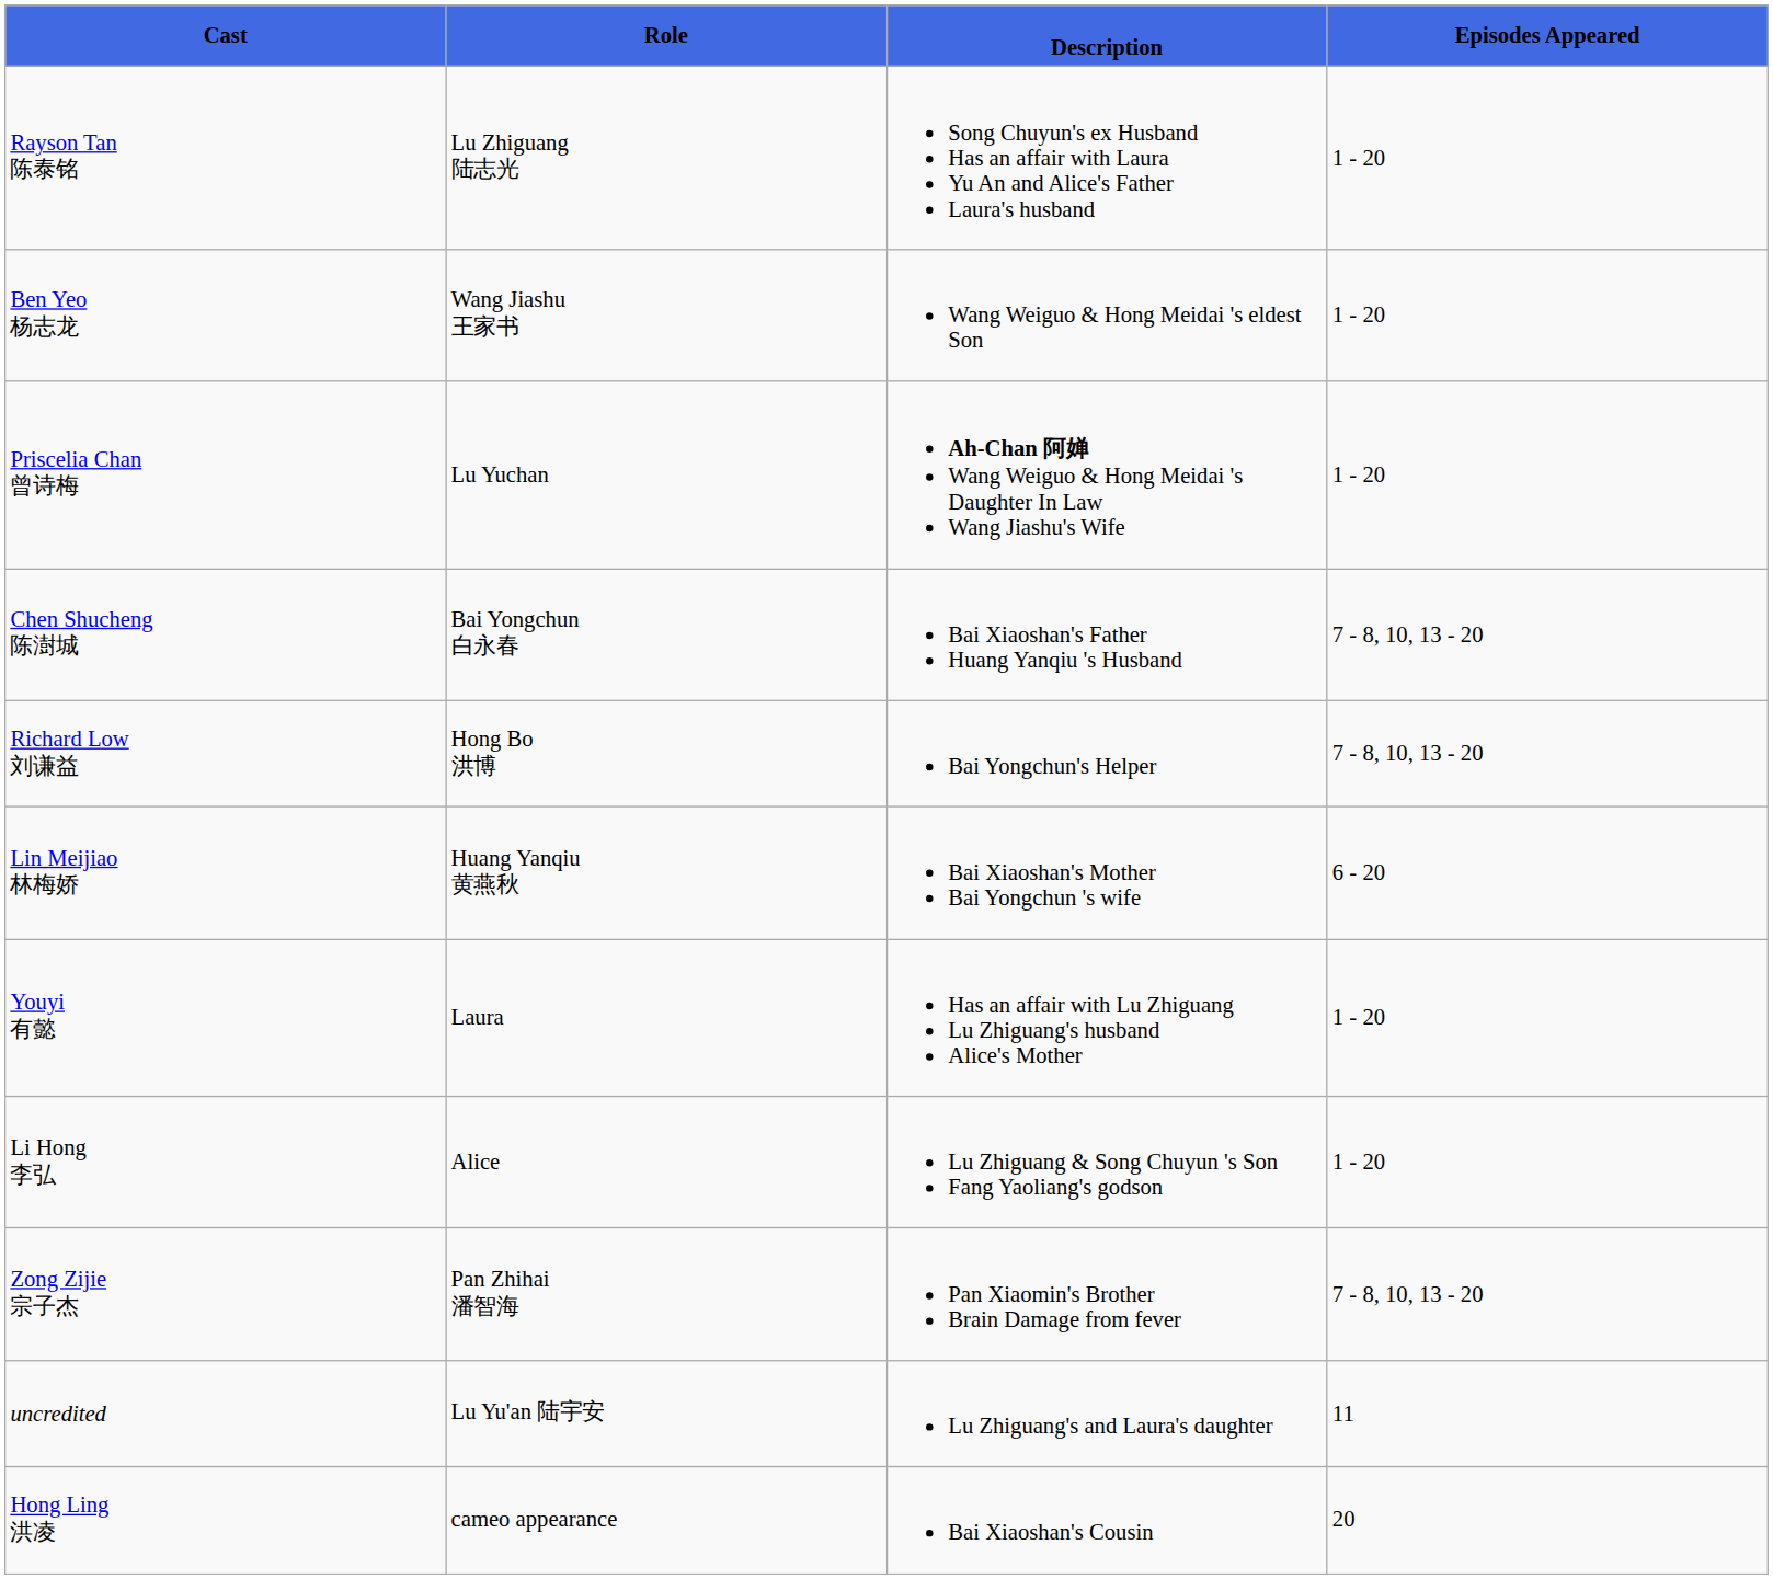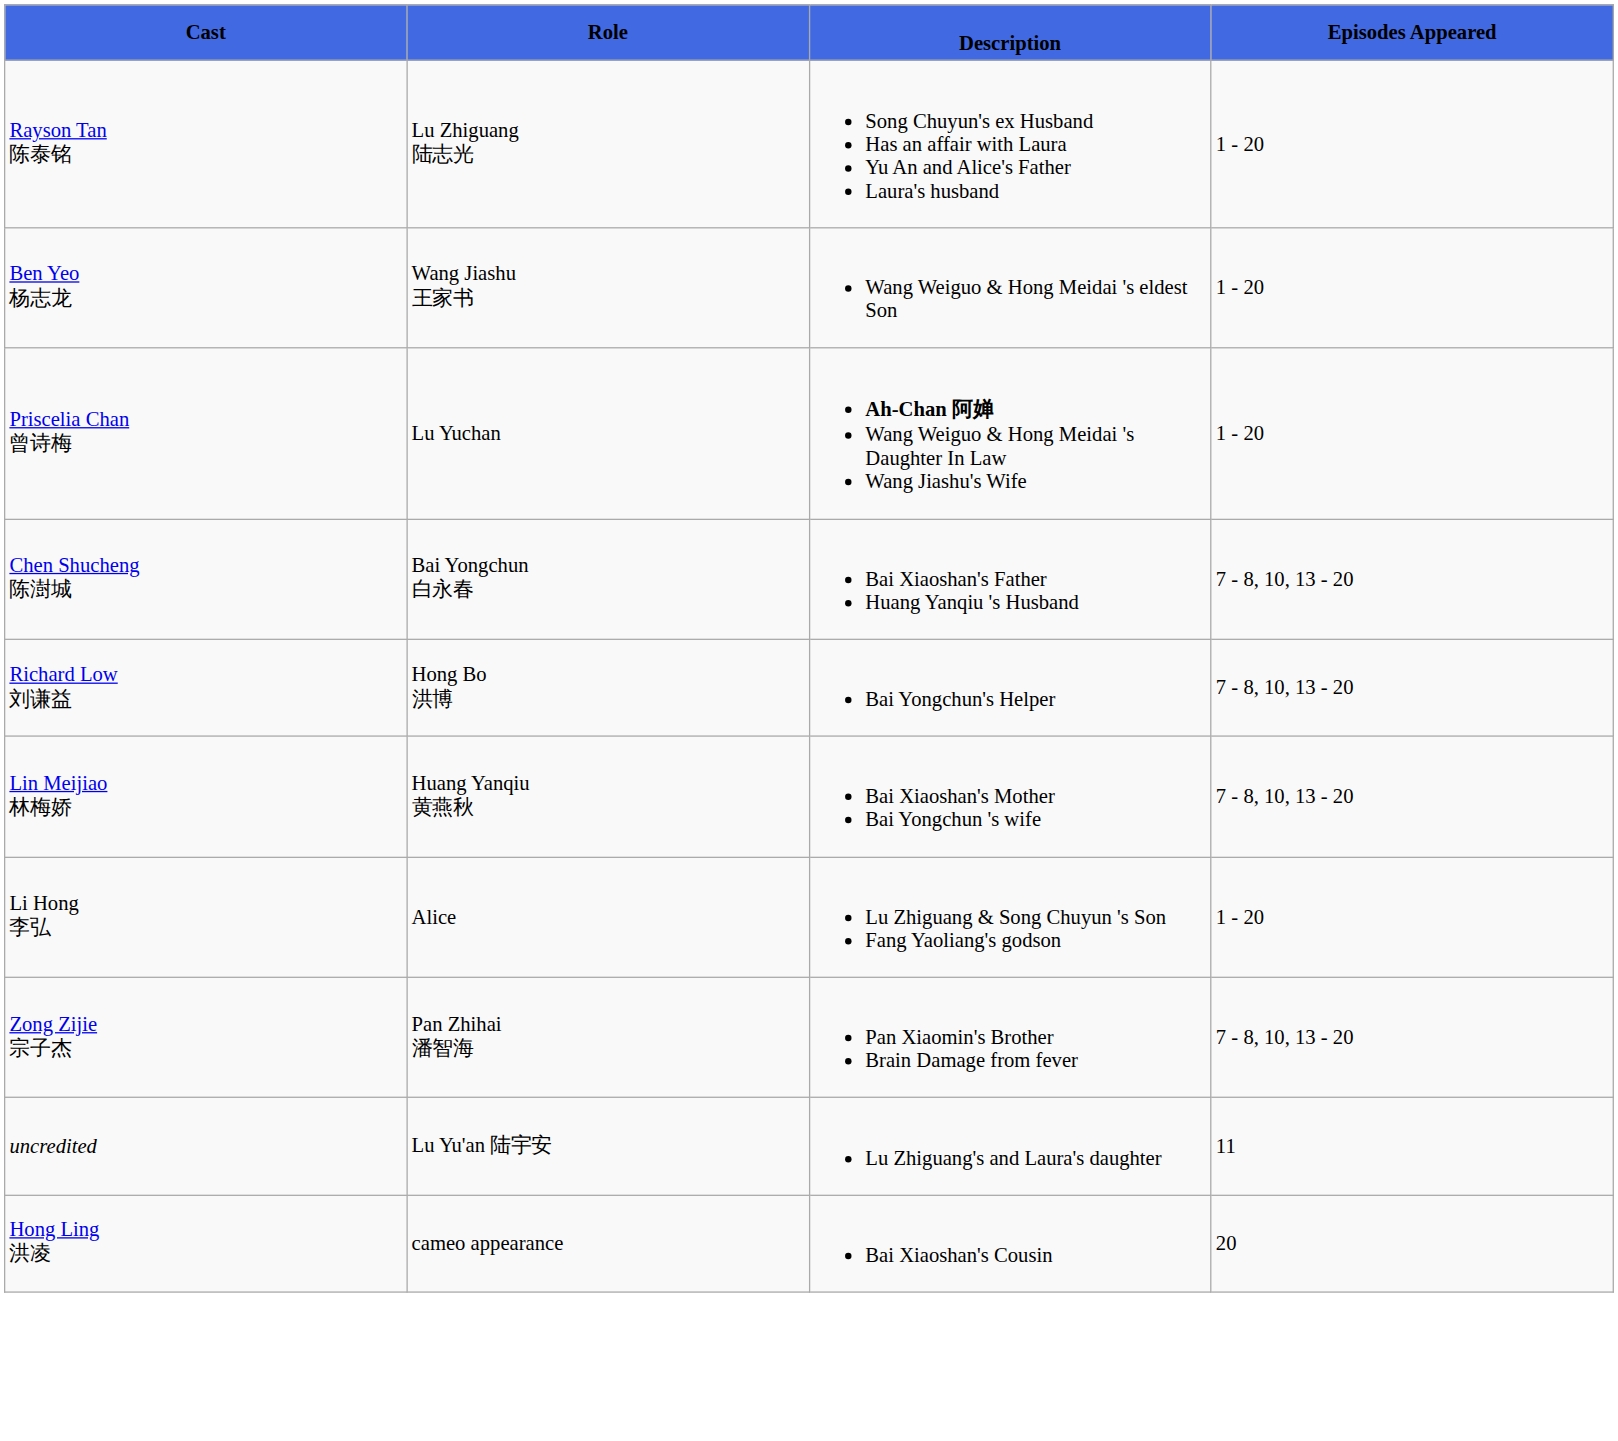Lin Meijiao 林梅娇 | Episodes Appeared: 6 - 20 -> 7 - 8, 10, 13 - 20
- row: Youyi 有懿 | Laura | Has an affair with Lu Zhiguang Lu Zhiguang's husband Alice's Mother | 1 - 20
